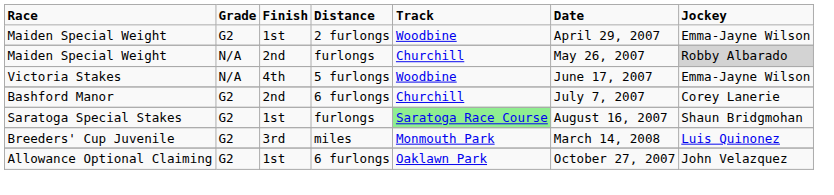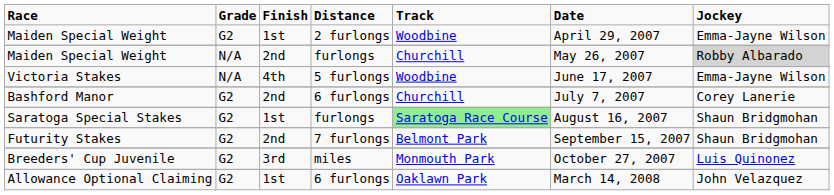+ row: Futurity Stakes | G2 | 2nd | 7 furlongs | Belmont Park | September 15, 2007 | Shaun Bridgmohan
Breeders' Cup Juvenile | Date: March 14, 2008 -> October 27, 2007
Allowance Optional Claiming | Date: October 27, 2007 -> March 14, 2008
